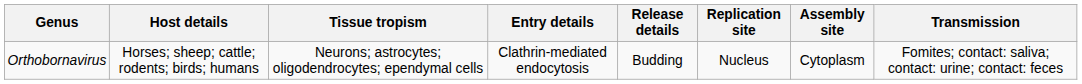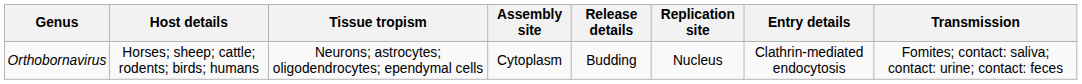columns swapped: Entry details <-> Assembly site
